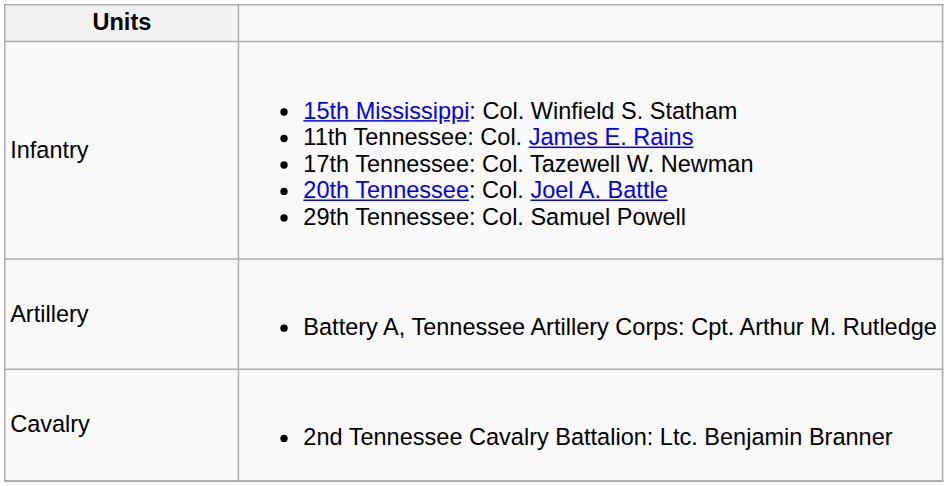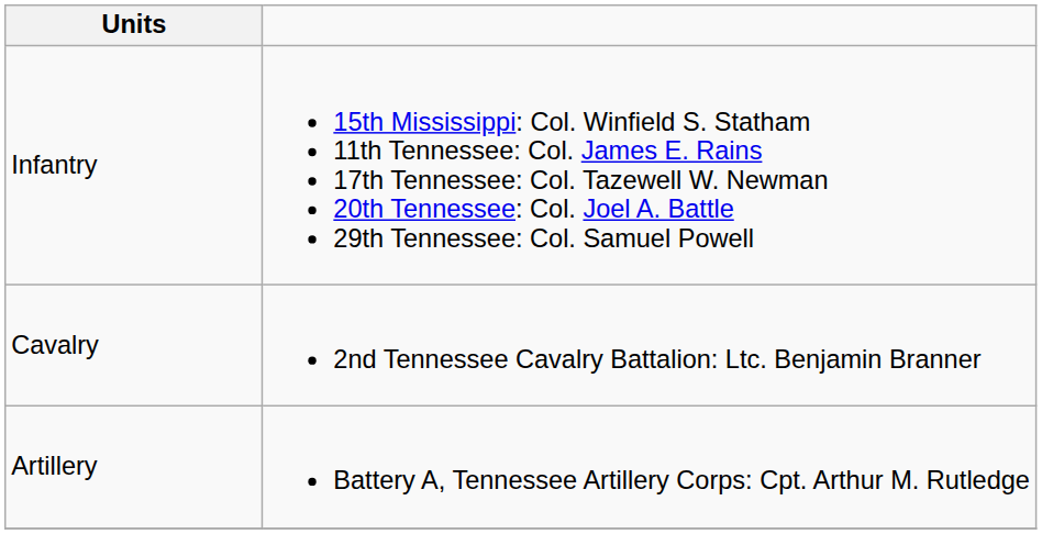rows swapped: Artillery <-> Cavalry
